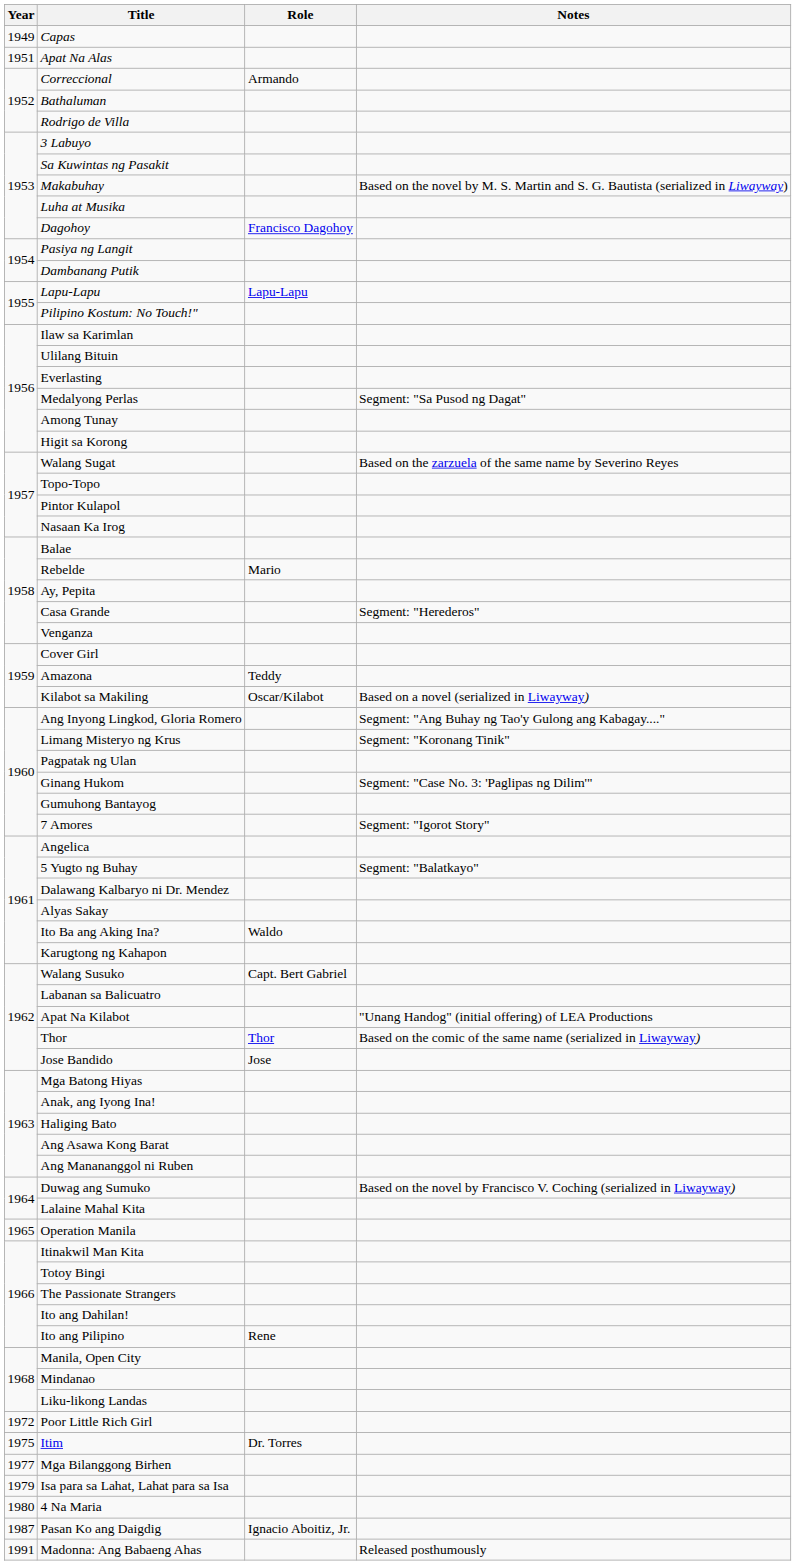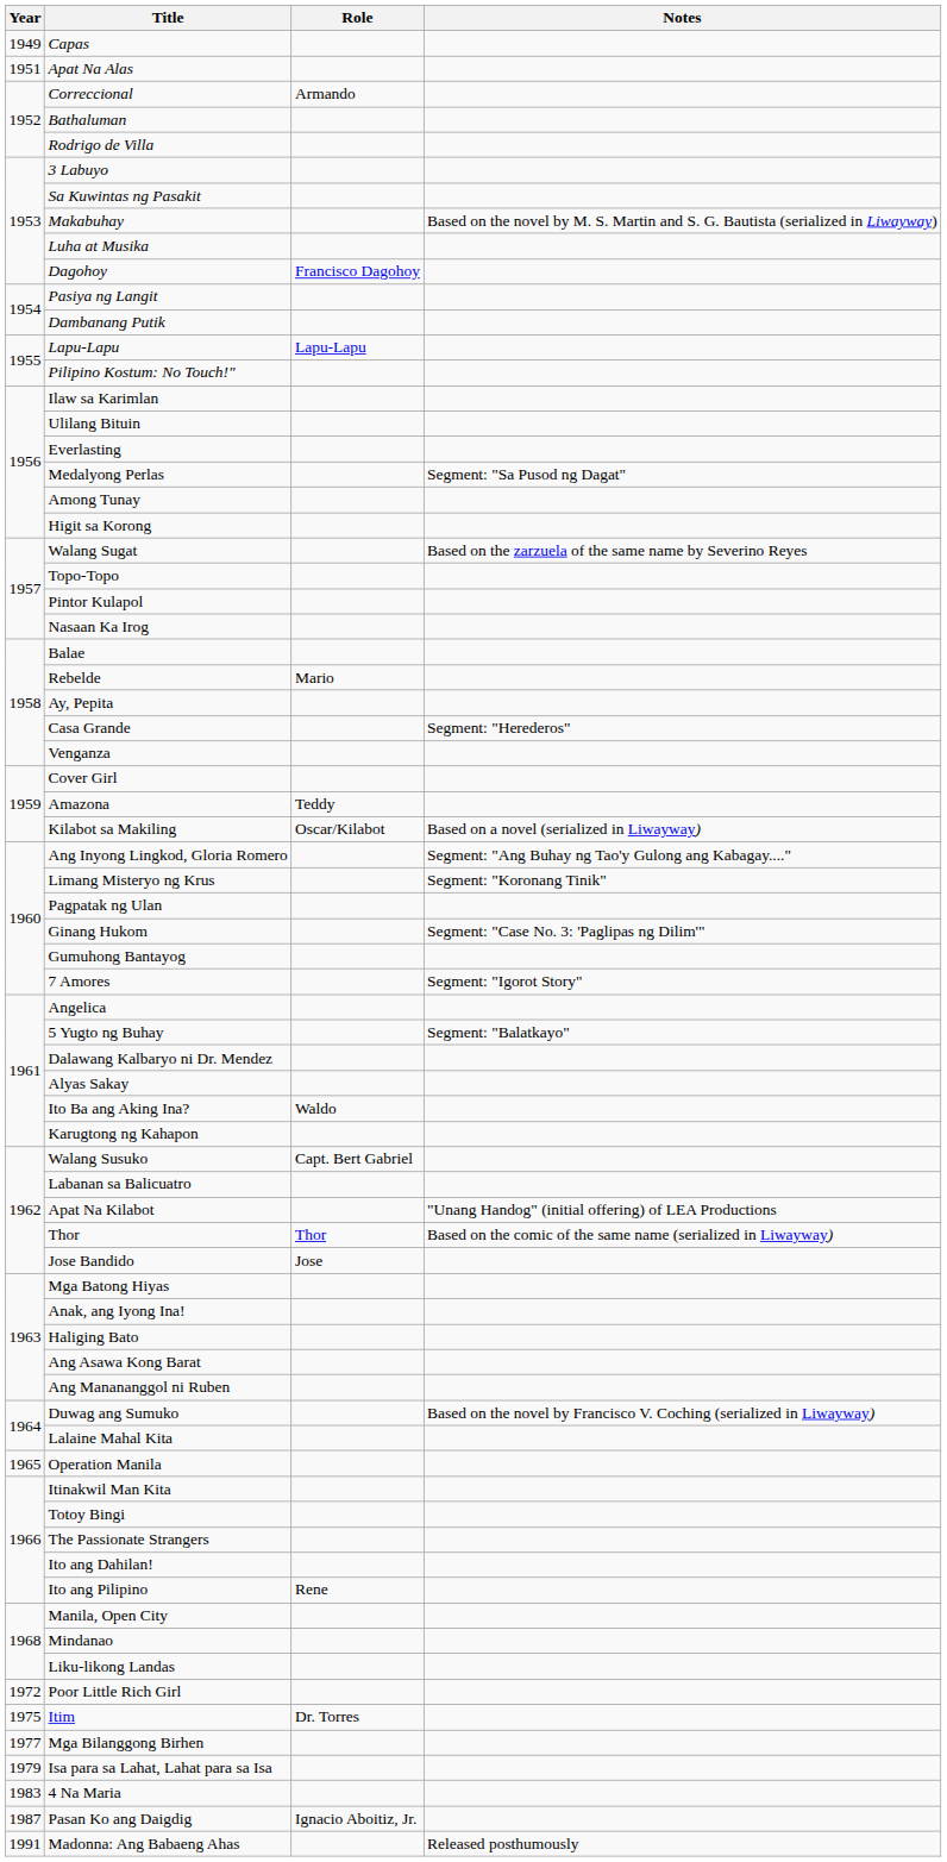4 Na Maria | Year: 1980 -> 1983
